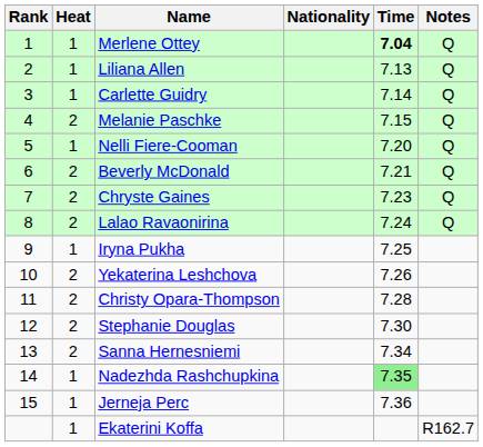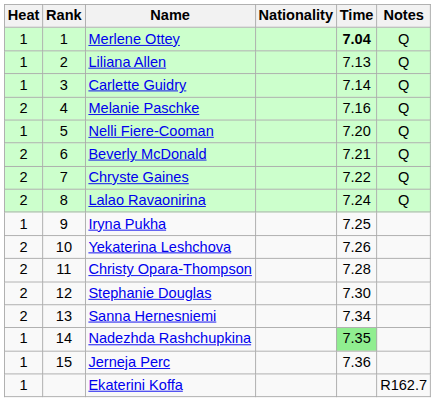columns swapped: Rank <-> Heat
Melanie Paschke | Time: 7.15 -> 7.16
Chryste Gaines | Time: 7.23 -> 7.22
